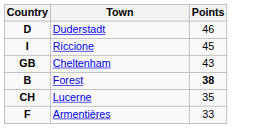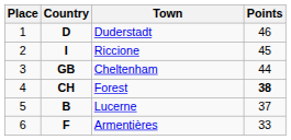+ column: Place | 1 | 2 | 3 | 4 | 5 | 6
Cheltenham | Points: 43 -> 44
Forest | Country: B -> CH
Lucerne | Country: CH -> B
Lucerne | Points: 35 -> 37
